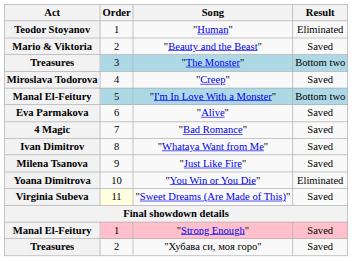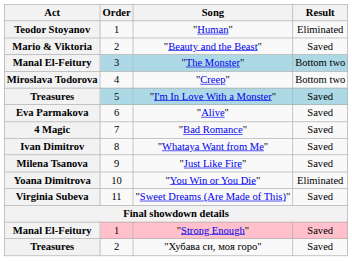"The Monster" | Act: Treasures -> Manal El-Feitury
"Creep" | Result: Saved -> Bottom two
"I'm In Love With a Monster" | Act: Manal El-Feitury -> Treasures
"I'm In Love With a Monster" | Result: Bottom two -> Saved
"Sweet Dreams (Are Made of This)" | Order: lightyellow background -> no background
